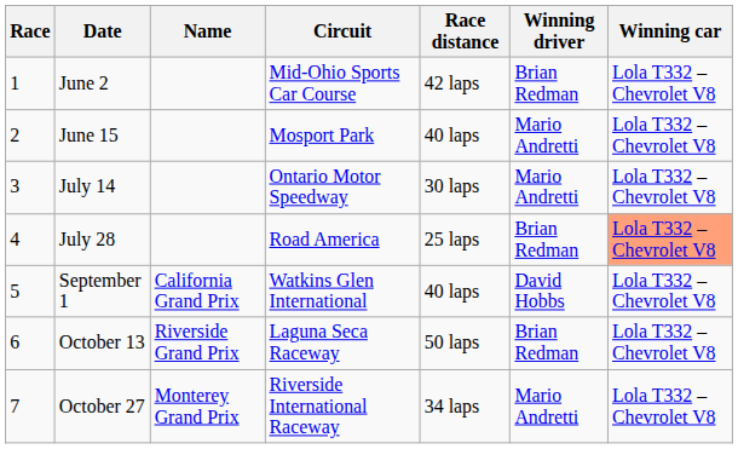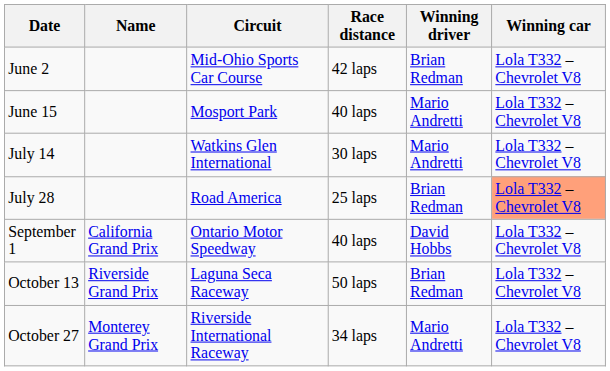- column: Race | 1 | 2 | 3 | 4 | 5 | 6 | 7
July 14 | Circuit: Ontario Motor Speedway -> Watkins Glen International
September 1 | Circuit: Watkins Glen International -> Ontario Motor Speedway
